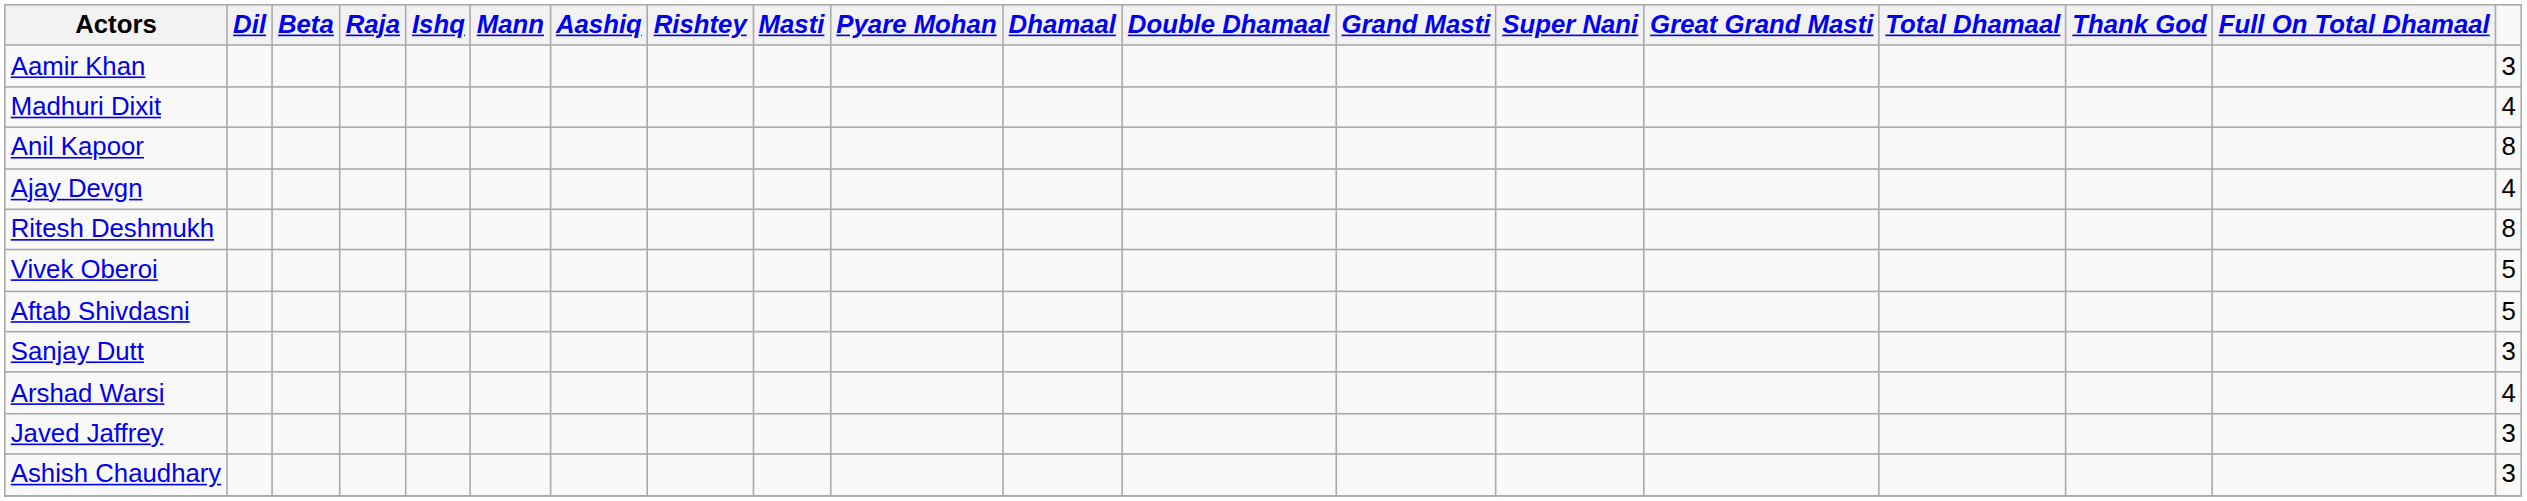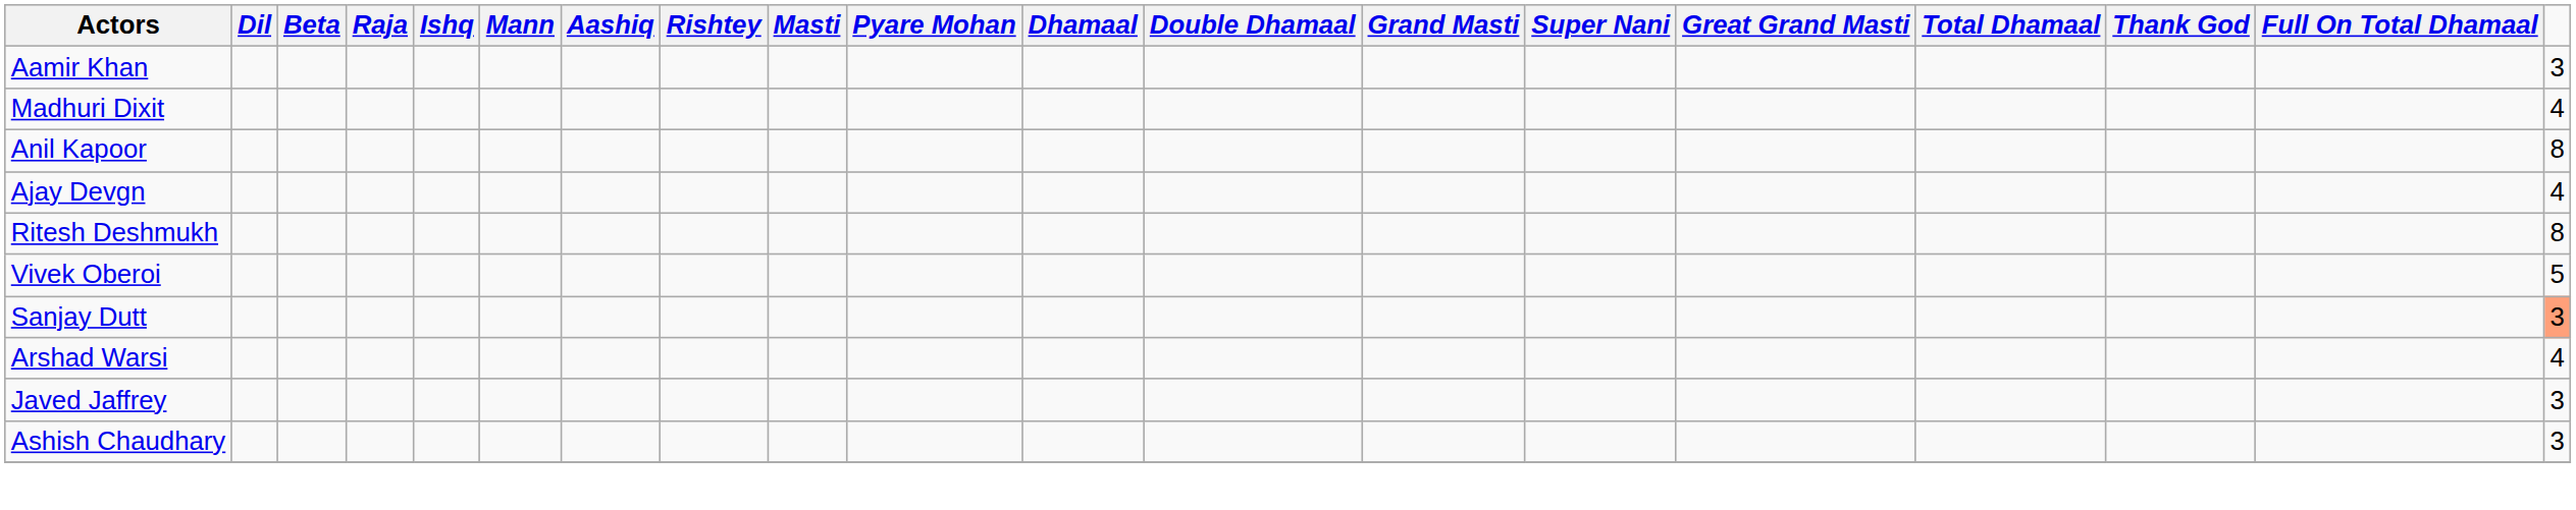- row: Aftab Shivdasni | 5
Sanjay Dutt | column 19: no background -> lightsalmon background
